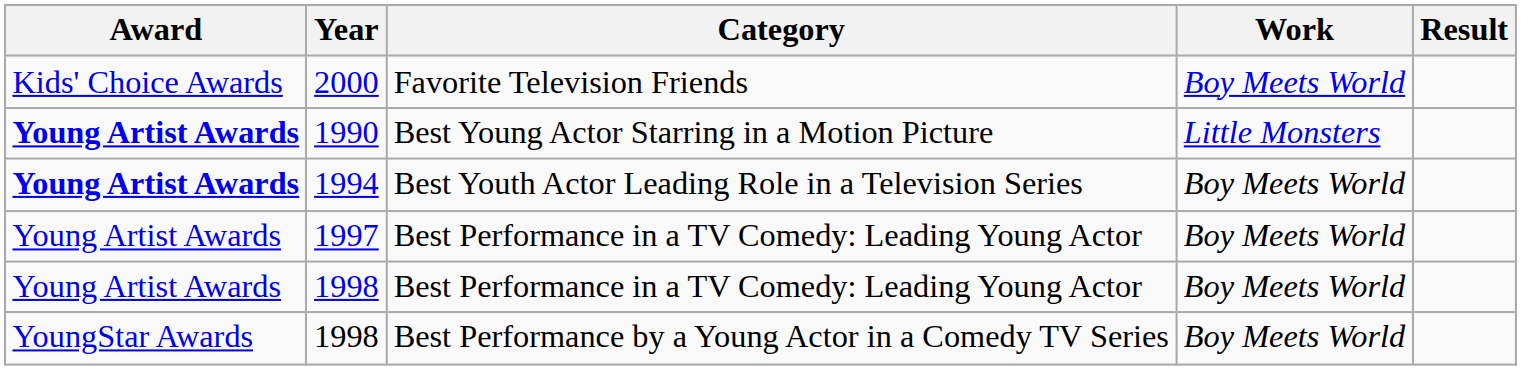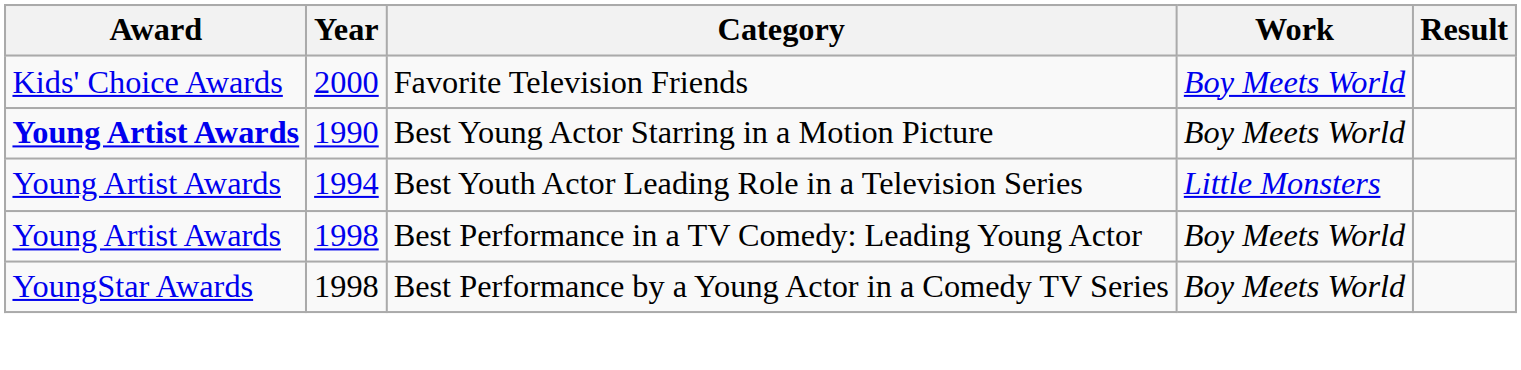1990 | Work: Little Monsters -> Boy Meets World
1994 | Award: bold -> normal
1994 | Work: Boy Meets World -> Little Monsters
- row: Young Artist Awards | 1997 | Best Performance in a TV Comedy: Leading Young Actor | Boy Meets World
